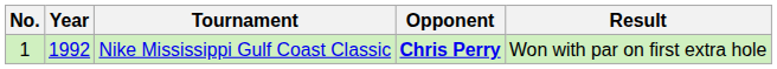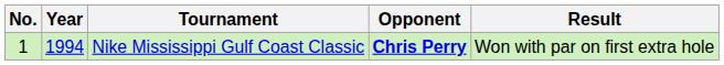Nike Mississippi Gulf Coast Classic | Year: 1992 -> 1994
